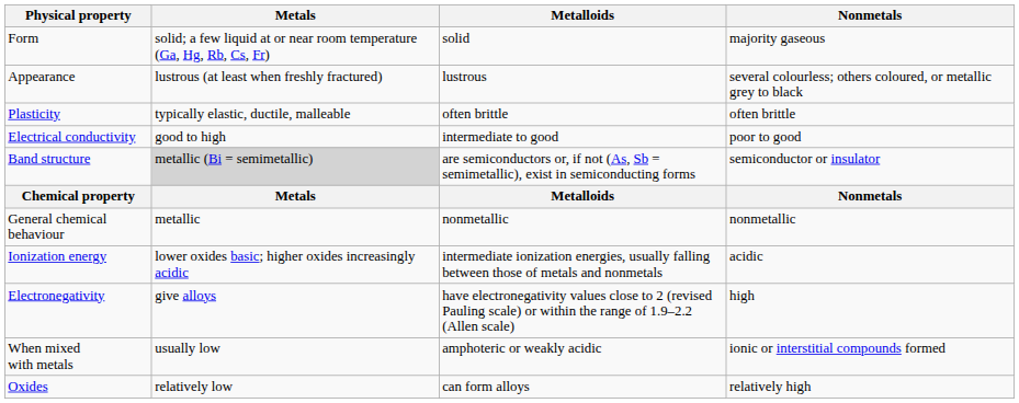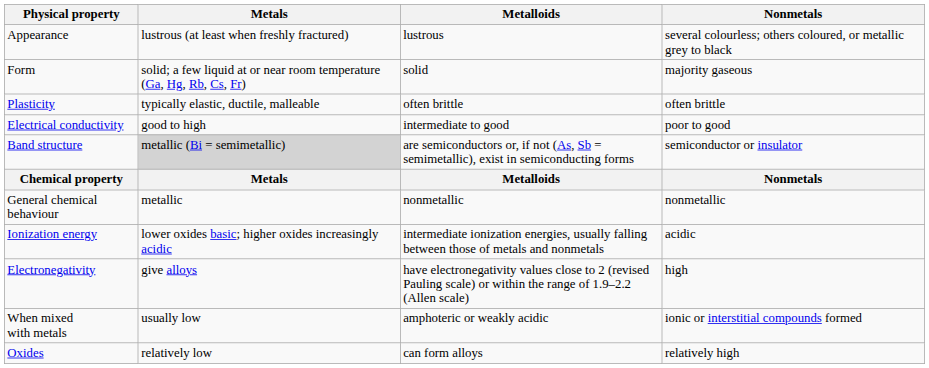rows swapped: Form <-> Appearance
